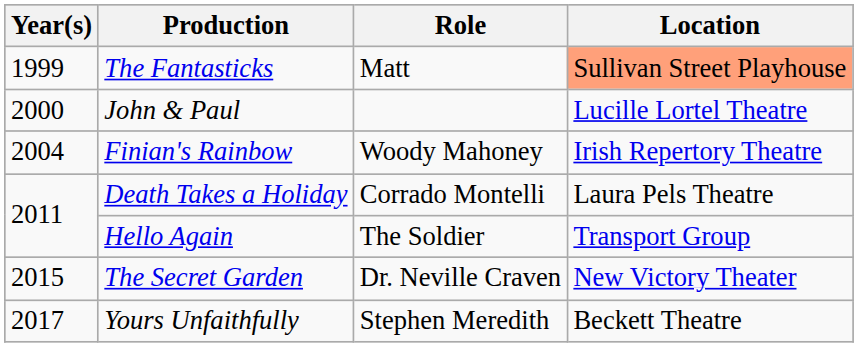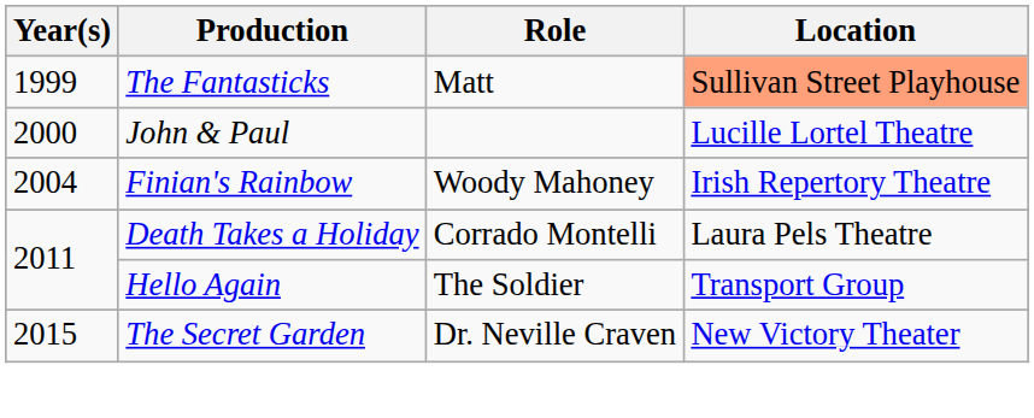- row: 2017 | Yours Unfaithfully | Stephen Meredith | Beckett Theatre
